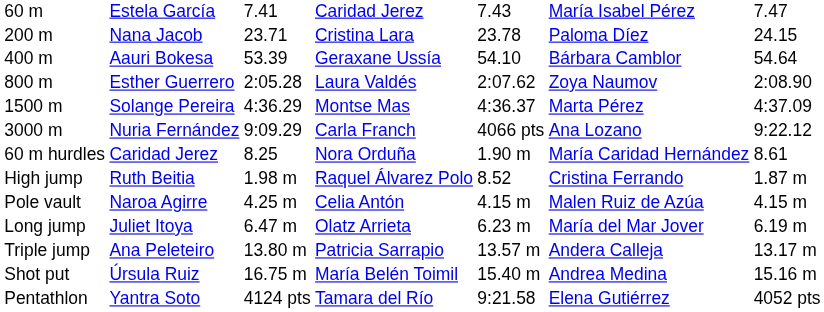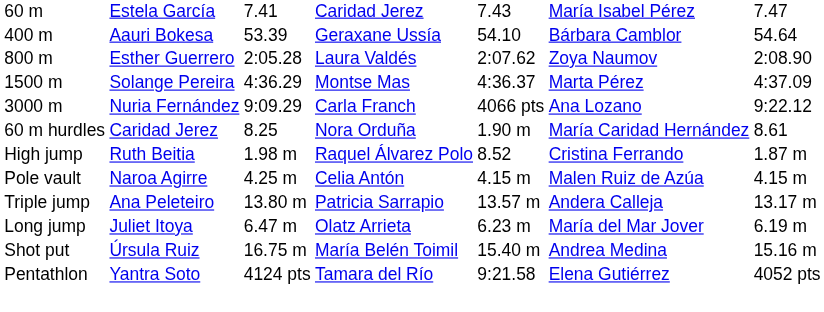- row: 200 m | Nana Jacob | 23.71 | Cristina Lara | 23.78 | Paloma Díez | 24.15
rows swapped: Long jump <-> Triple jump
